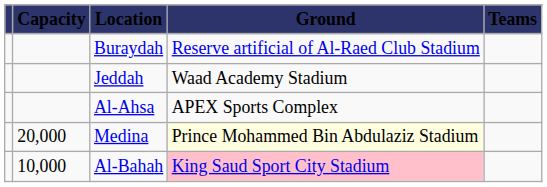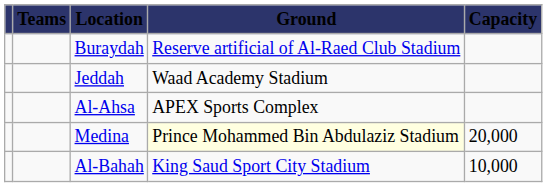columns swapped: Teams <-> Capacity
Al-Bahah | Ground: pink background -> no background
